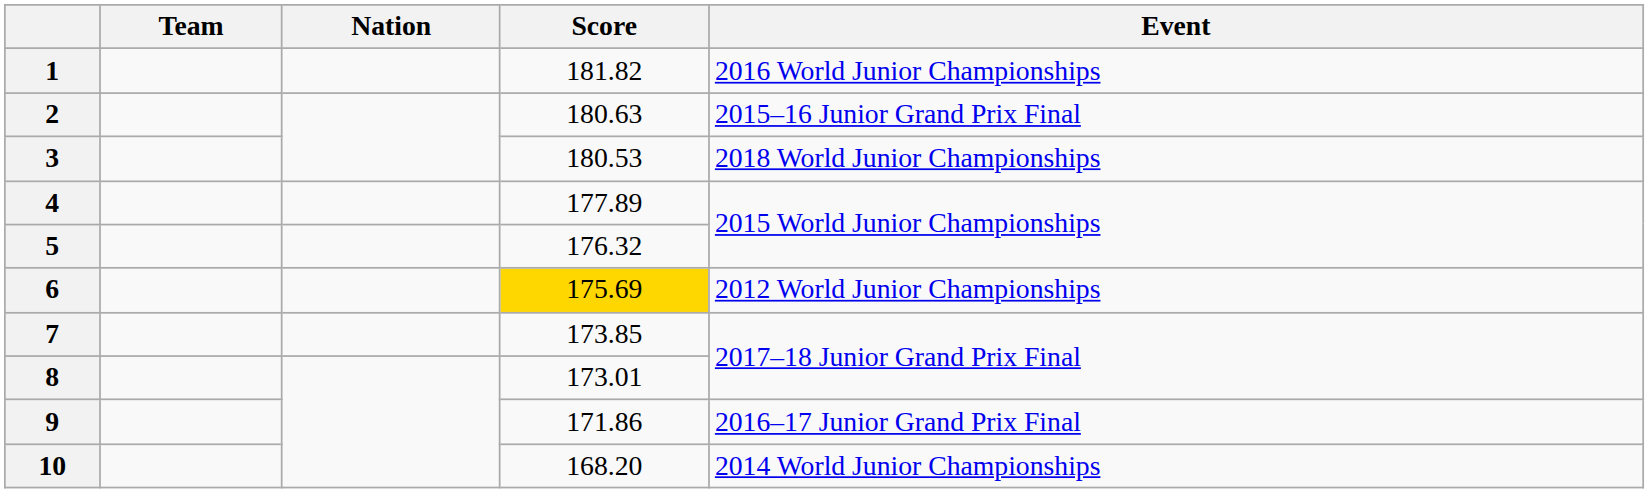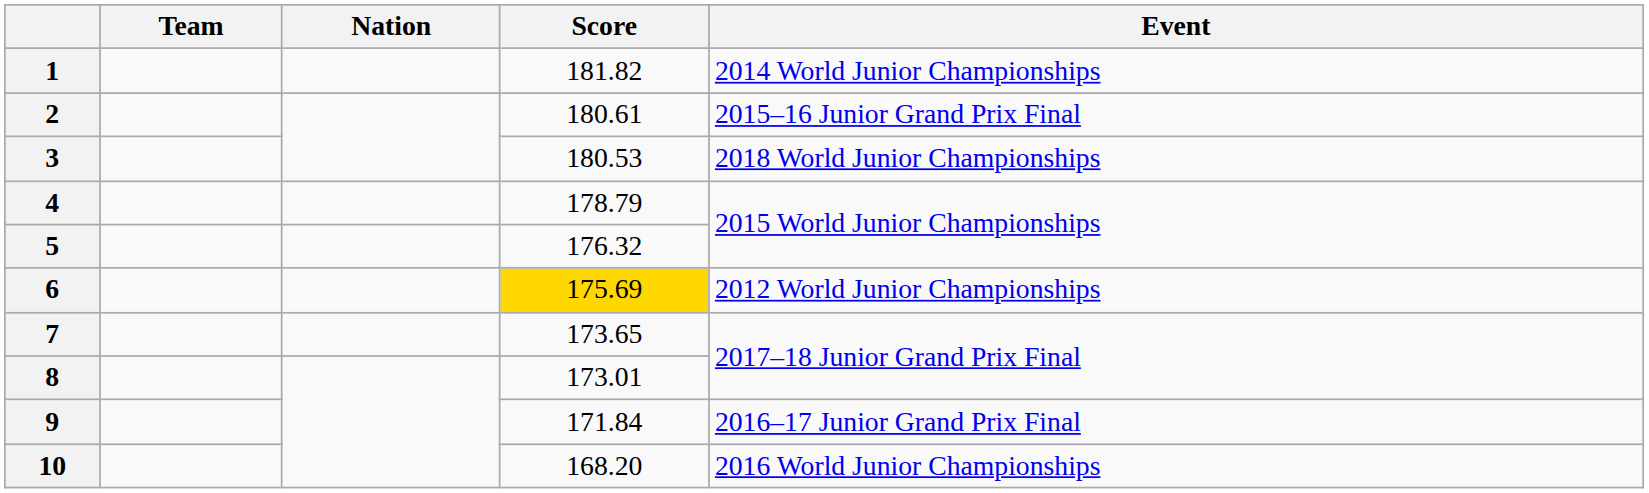1 | Event: 2016 World Junior Championships -> 2014 World Junior Championships
2 | Score: 180.63 -> 180.61
4 | Score: 177.89 -> 178.79
7 | Score: 173.85 -> 173.65
9 | Score: 171.86 -> 171.84
10 | Event: 2014 World Junior Championships -> 2016 World Junior Championships
